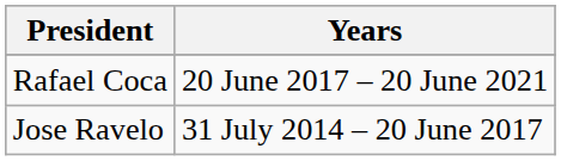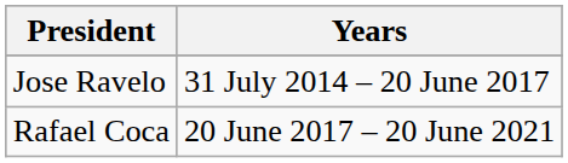rows swapped: Jose Ravelo <-> Rafael Coca
